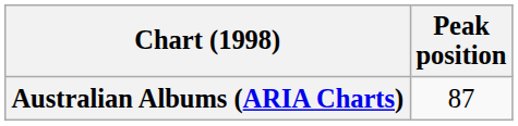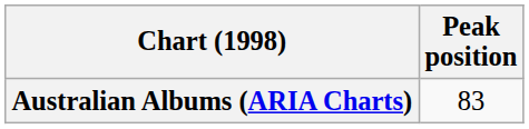Australian Albums (ARIA Charts) | Peak position: 87 -> 83
